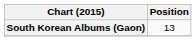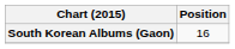South Korean Albums (Gaon) | Position: 13 -> 16
